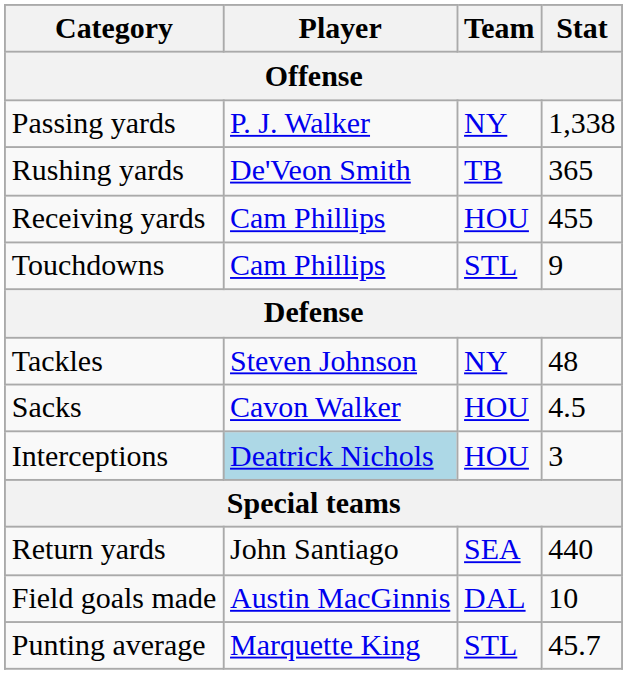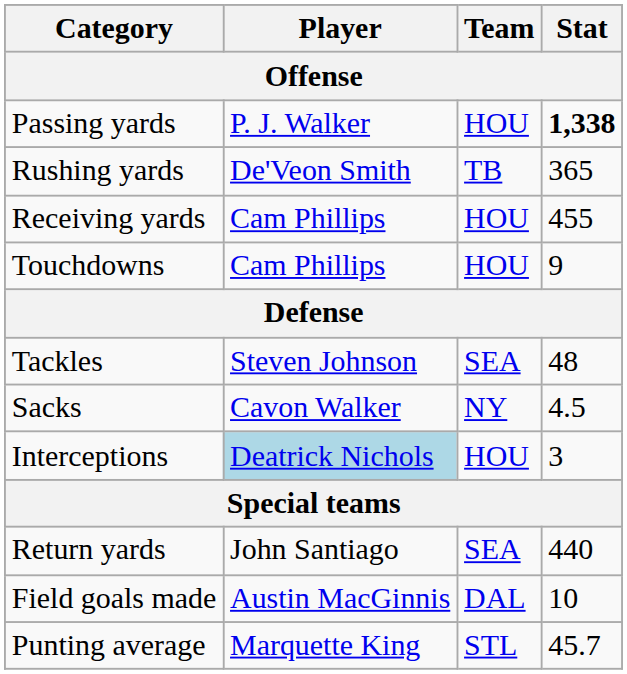Passing yards | Team: NY -> HOU
Passing yards | Stat: normal -> bold
Touchdowns | Team: STL -> HOU
Tackles | Team: NY -> SEA
Sacks | Team: HOU -> NY
